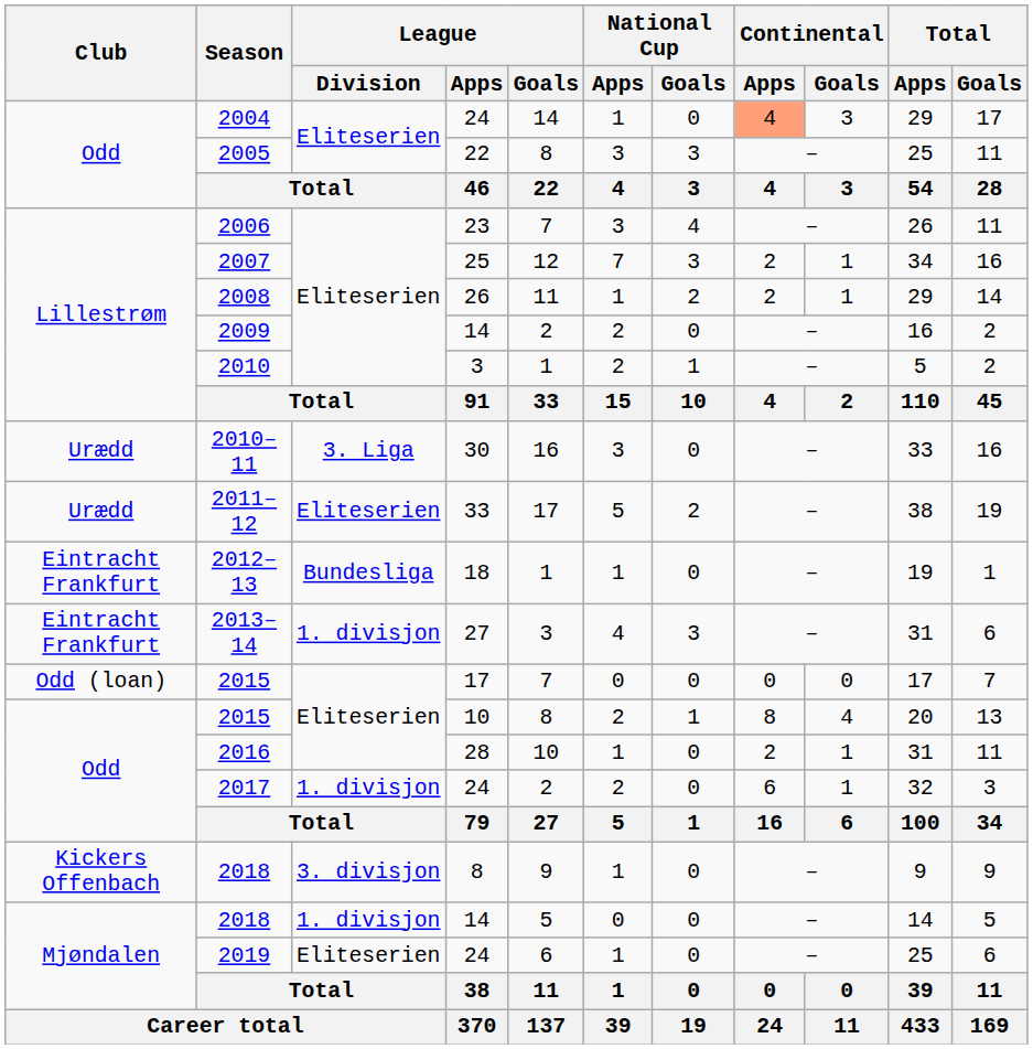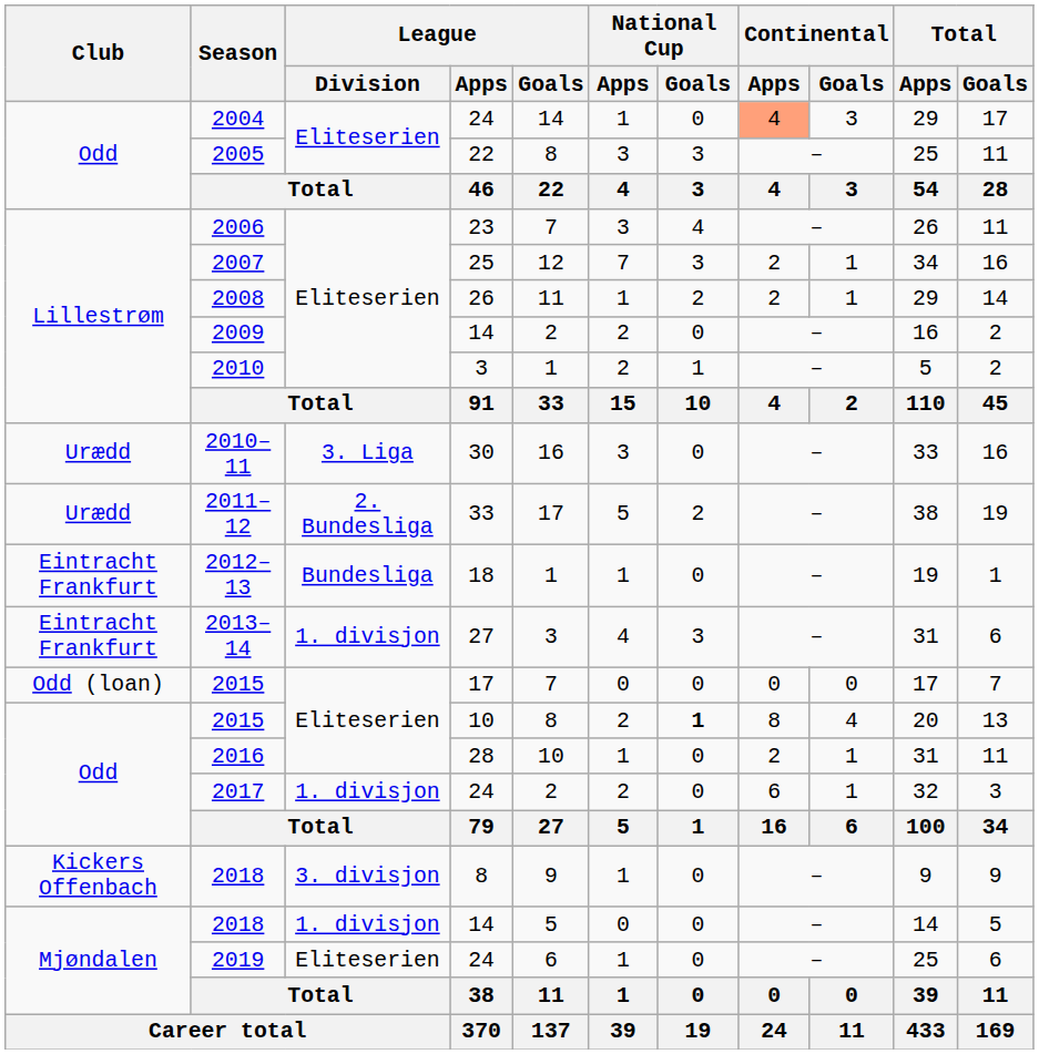2011–12 | League / Division: Eliteserien -> 2. Bundesliga
2015 / 10 | National Cup / Goals: normal -> bold
